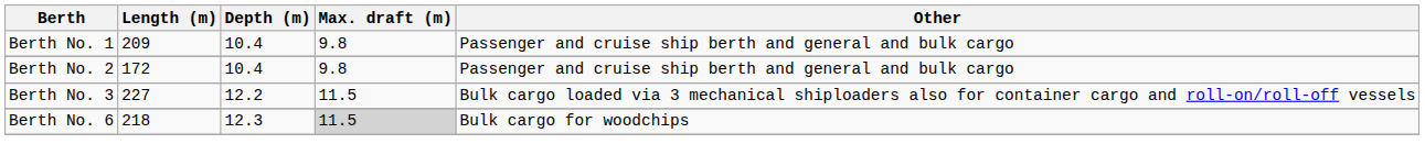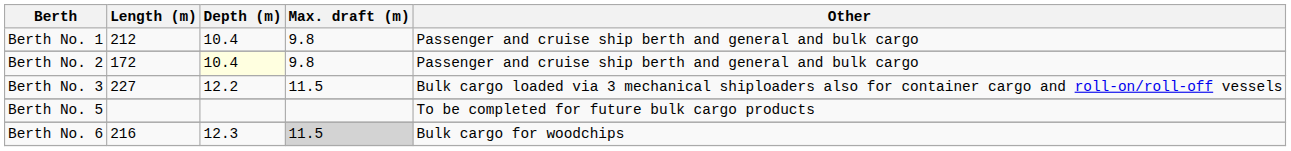Berth No. 1 | Length (m): 209 -> 212
Berth No. 2 | Depth (m): no background -> lightyellow background
+ row: Berth No. 5 | To be completed for future bulk cargo products
Berth No. 6 | Length (m): 218 -> 216
